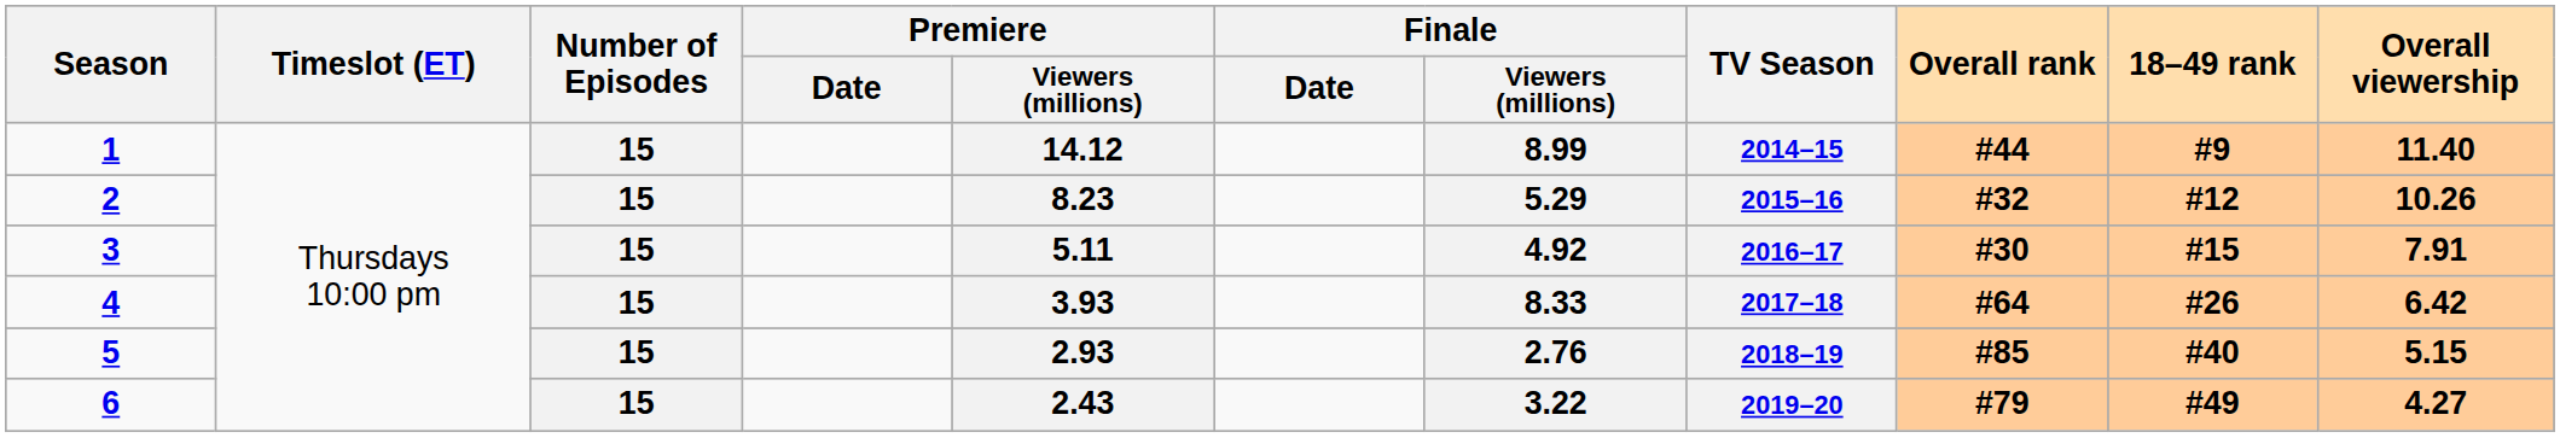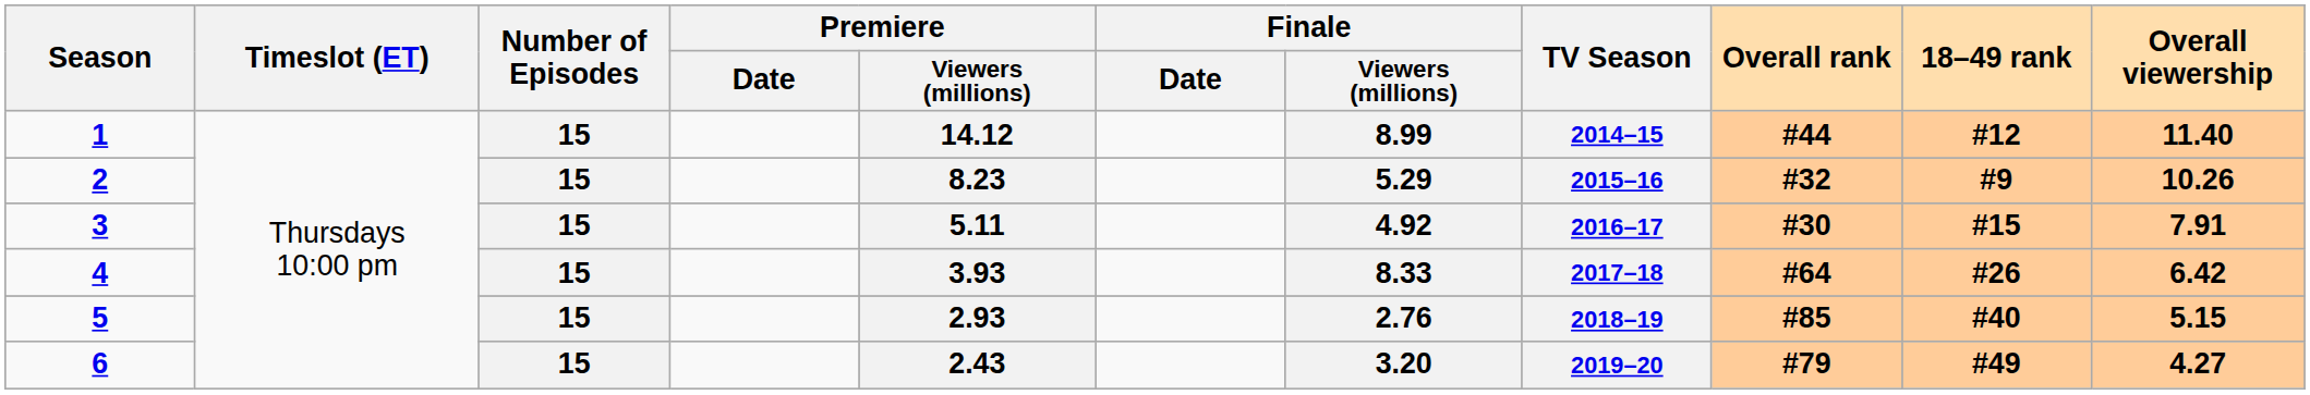1 | 18–49 rank: #9 -> #12
2 | 18–49 rank: #12 -> #9
6 | Finale / Viewers (millions): 3.22 -> 3.20
